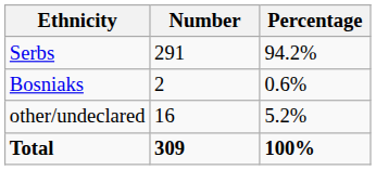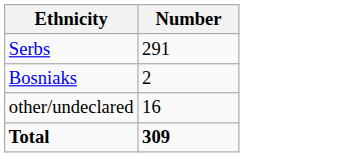- column: Percentage | 94.2% | 0.6% | 5.2% | 100%
